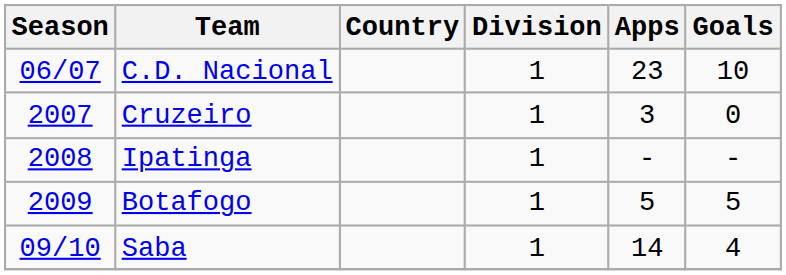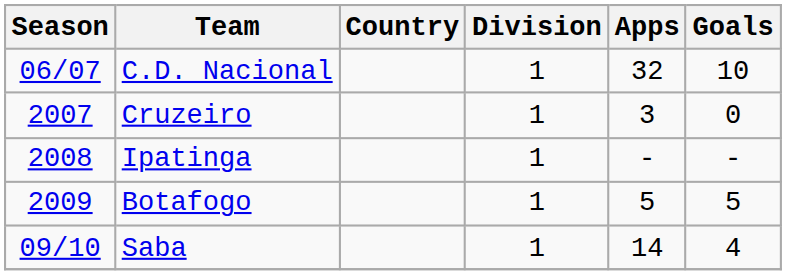C.D. Nacional | Apps: 23 -> 32
